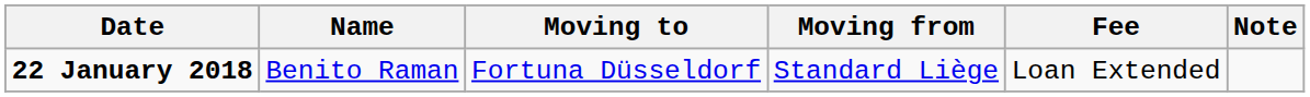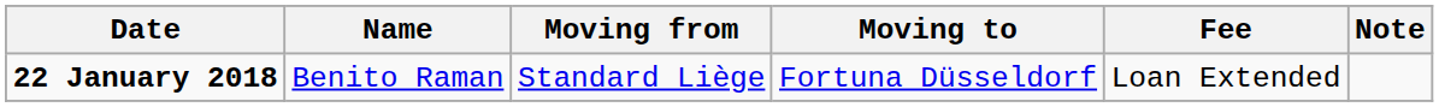columns swapped: Moving from <-> Moving to
